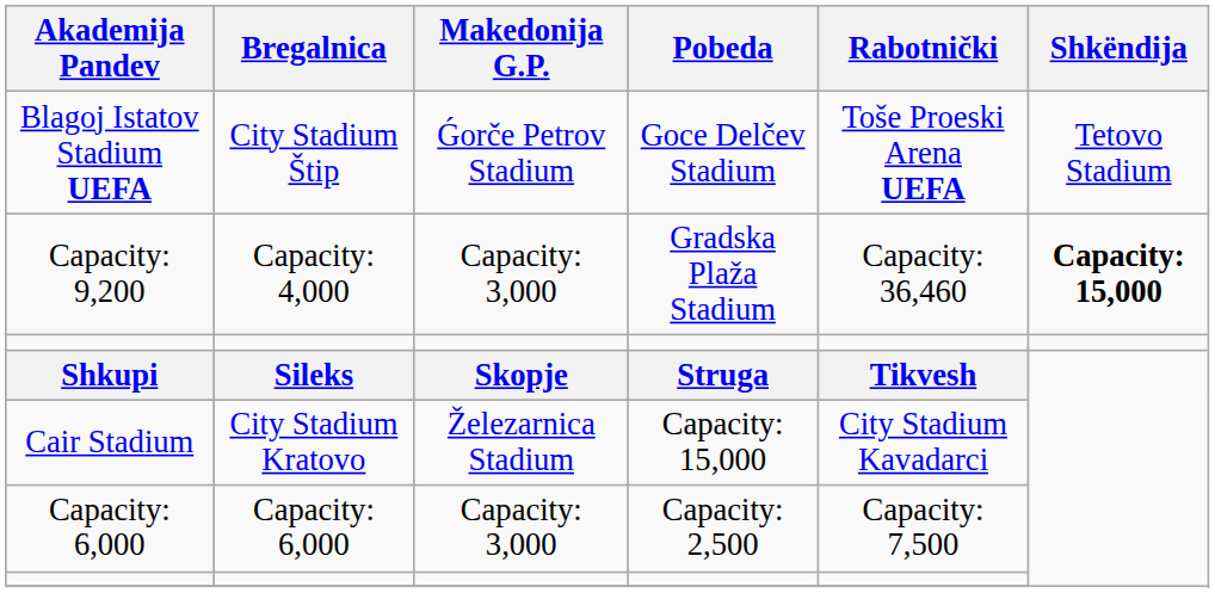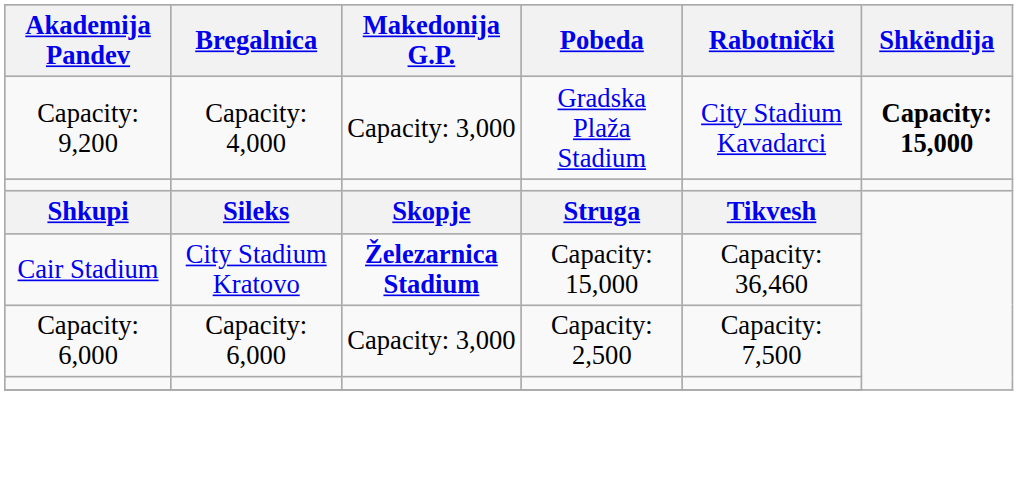- row: Blagoj Istatov Stadium UEFA | City Stadium Štip | Ǵorče Petrov Stadium | Goce Delčev Stadium | Toše Proeski Arena UEFA | Tetovo Stadium
Capacity: 9,200 | Rabotnički: Capacity: 36,460 -> City Stadium Kavadarci
Cair Stadium | Makedonija G.P.: normal -> bold
Cair Stadium | Rabotnički: City Stadium Kavadarci -> Capacity: 36,460
